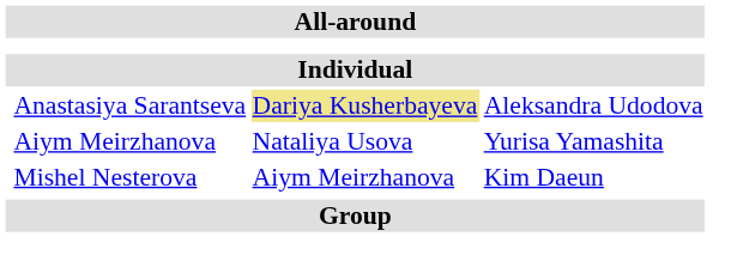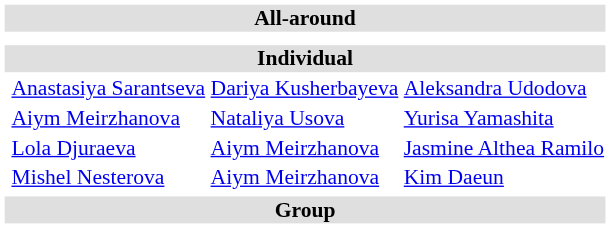Anastasiya Sarantseva | column 3: khaki background -> no background
+ row: Lola Djuraeva | Aiym Meirzhanova | Jasmine Althea Ramilo
